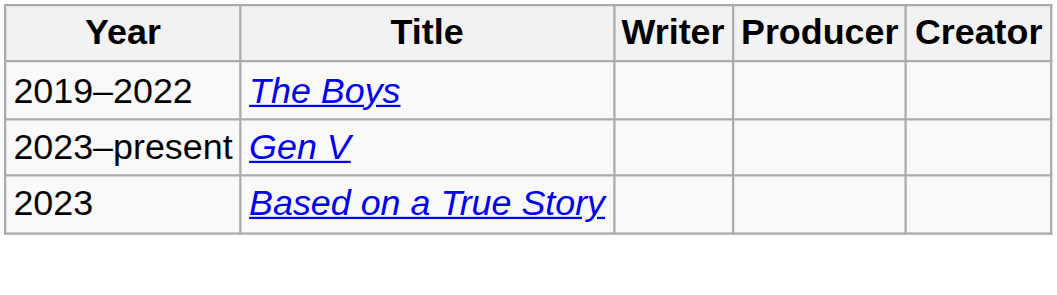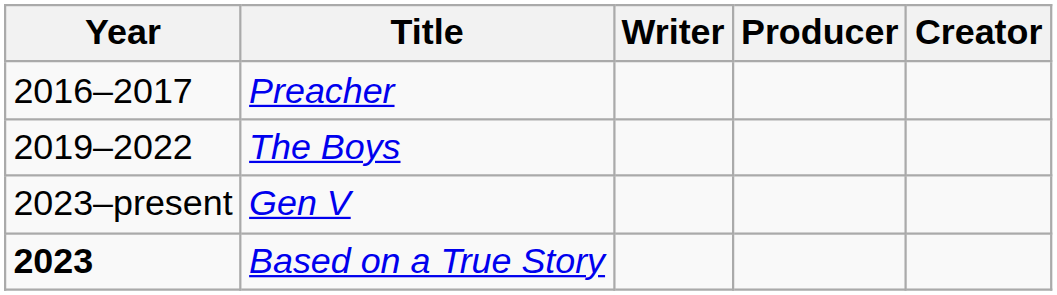+ row: 2016–2017 | Preacher
Based on a True Story | Year: normal -> bold
